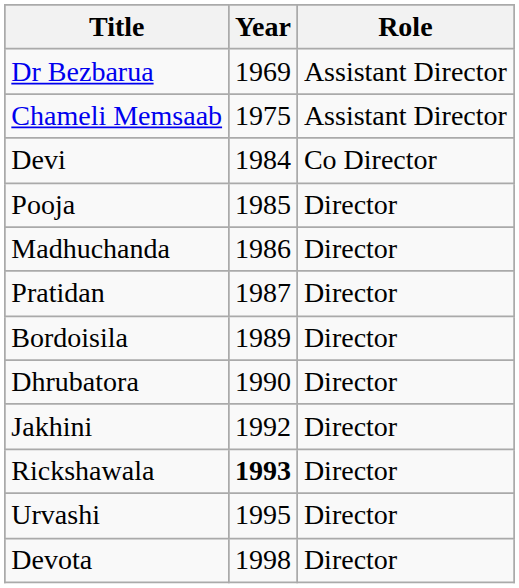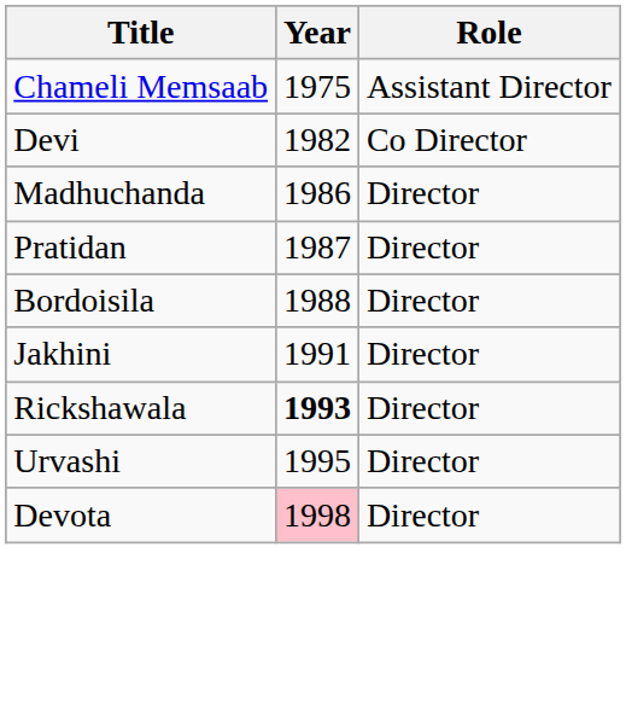- row: Dr Bezbarua | 1969 | Assistant Director
Devi | Year: 1984 -> 1982
- row: Pooja | 1985 | Director
Bordoisila | Year: 1989 -> 1988
- row: Dhrubatora | 1990 | Director
Jakhini | Year: 1992 -> 1991
Devota | Year: no background -> pink background
